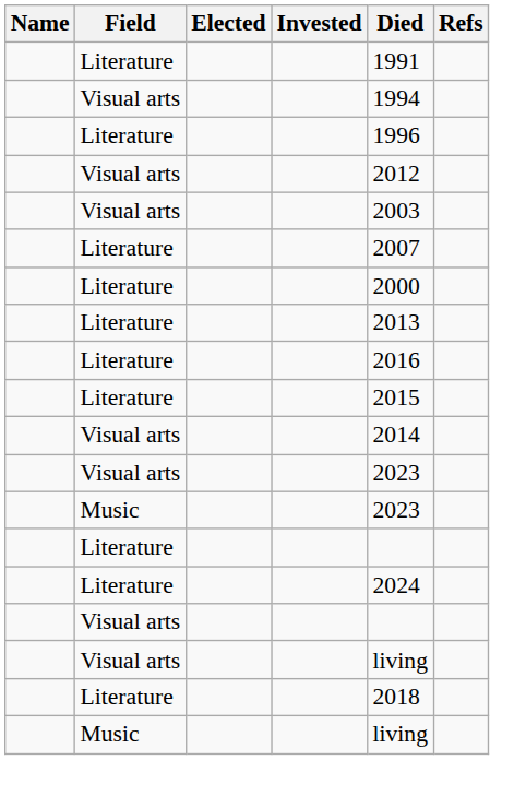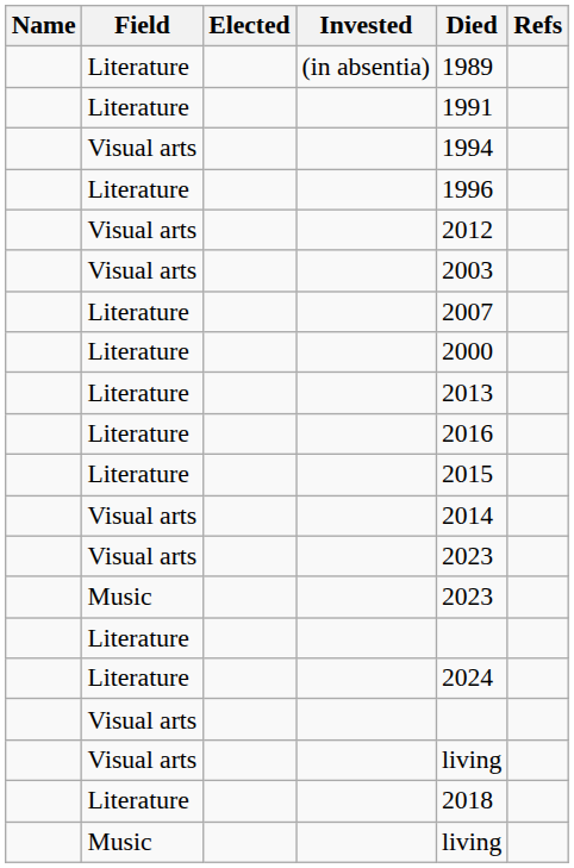+ row: Literature | (in absentia) | 1989
